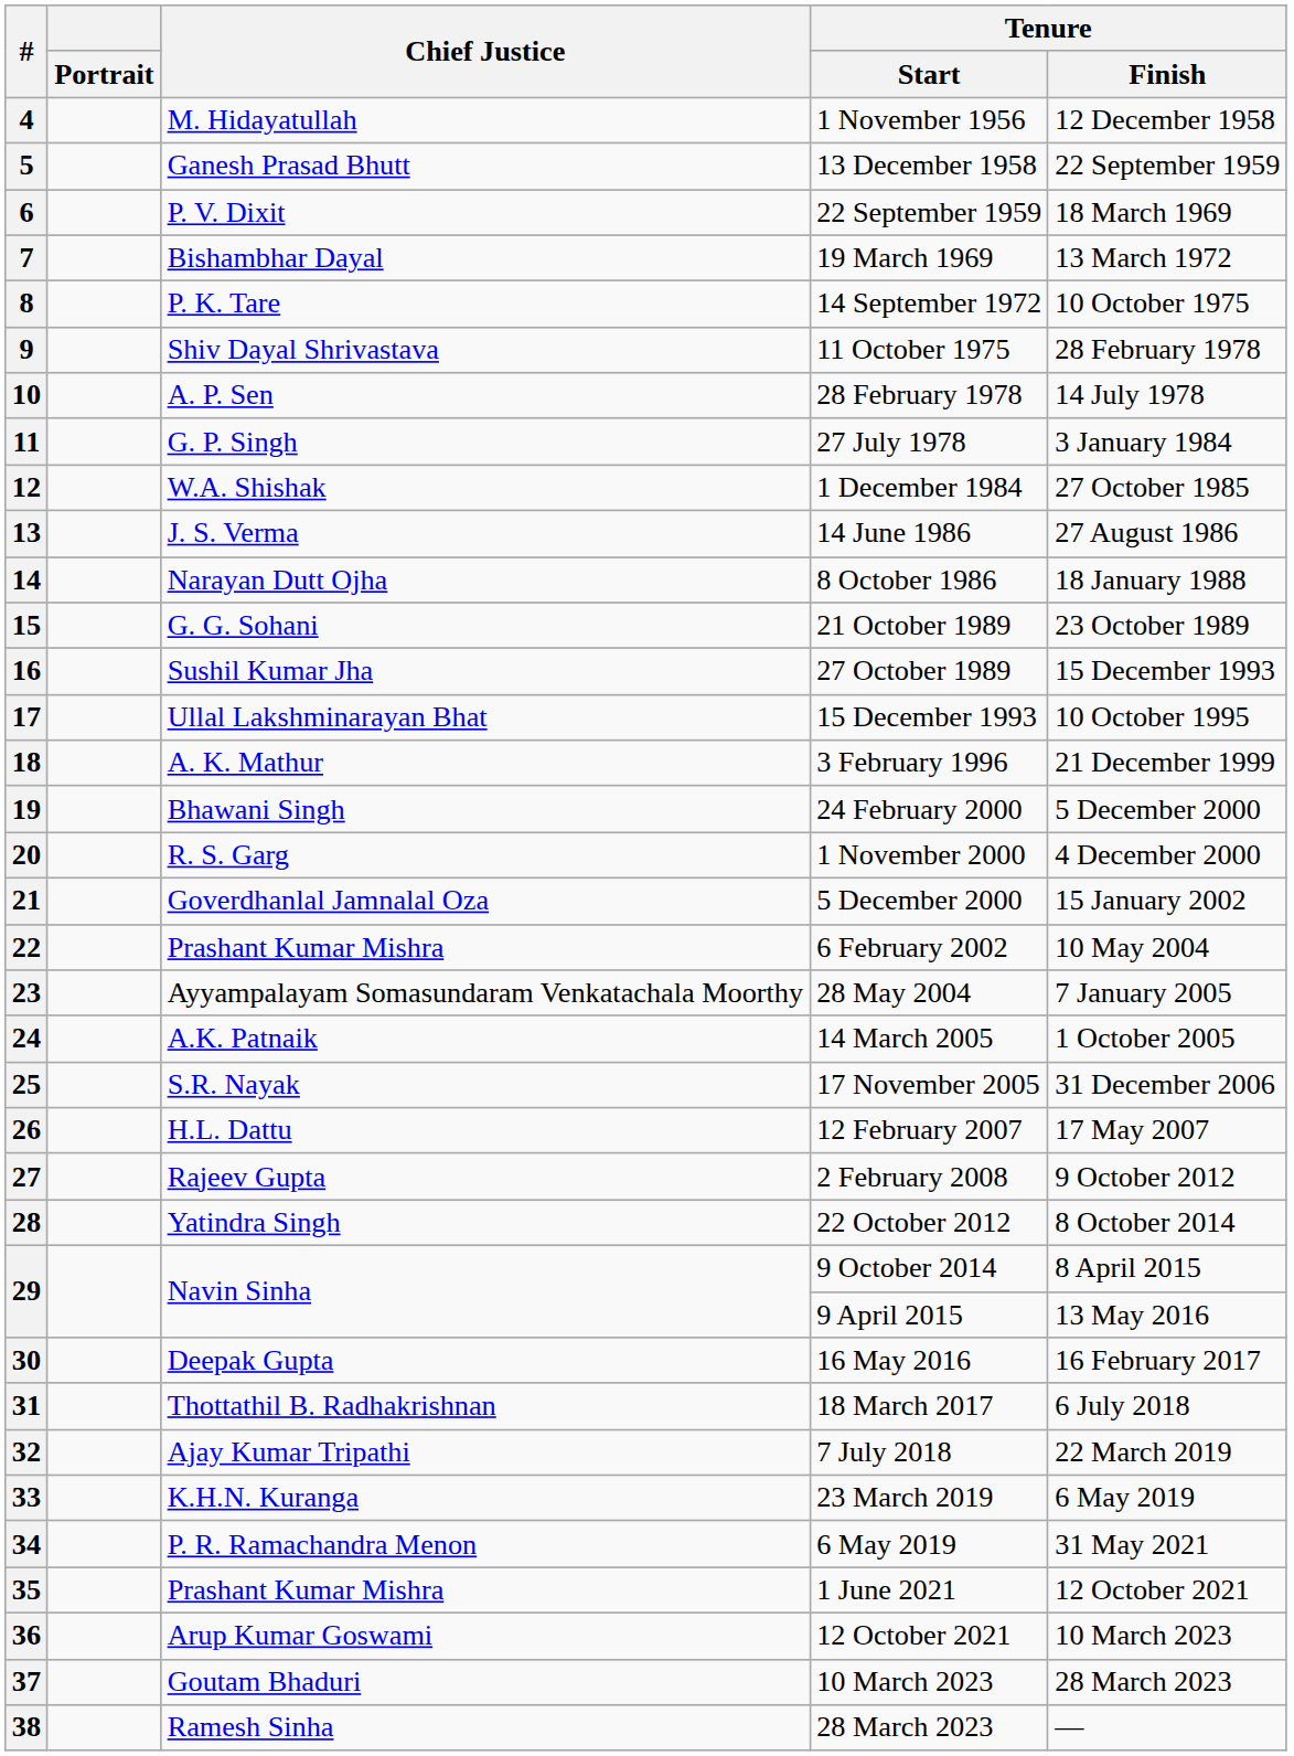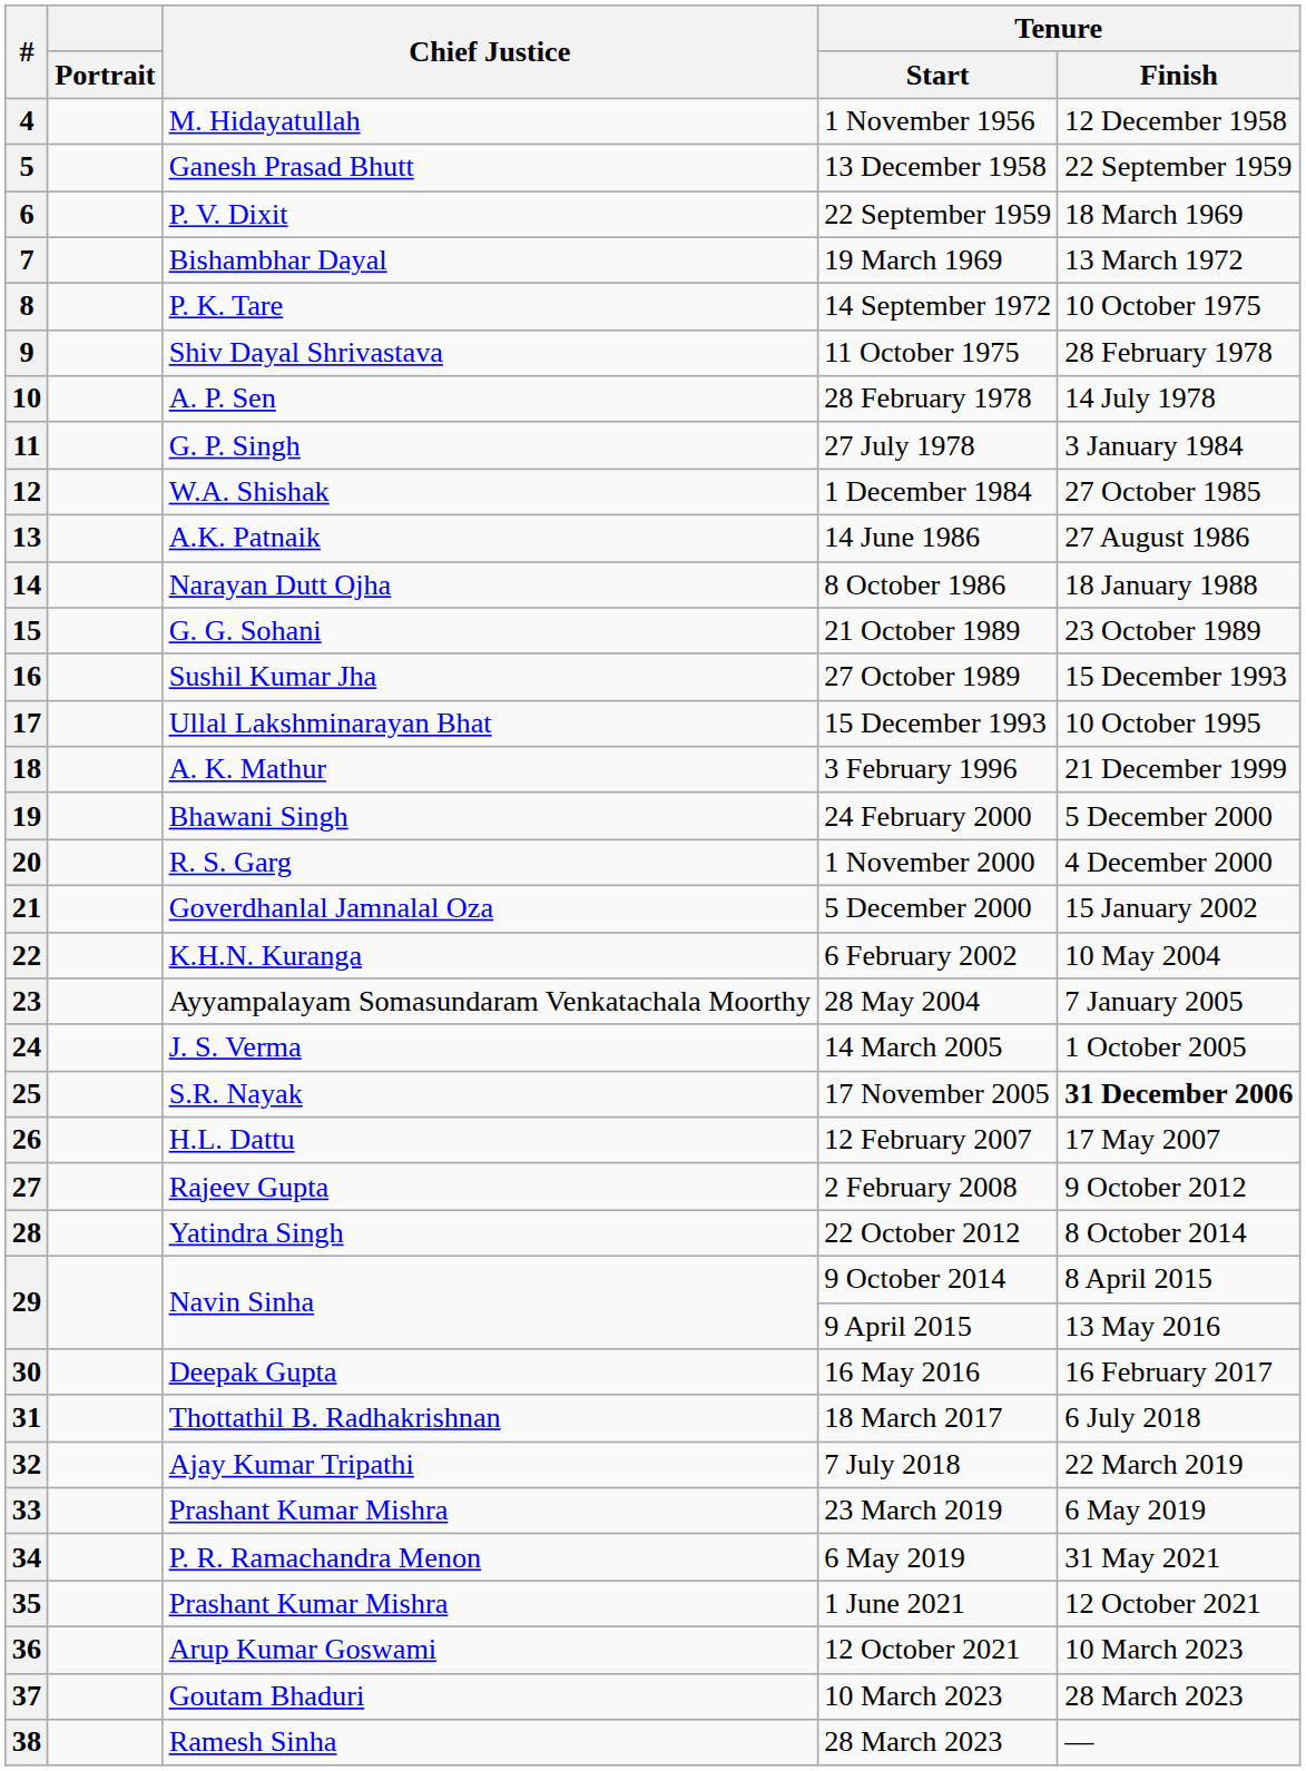13 | Chief Justice: J. S. Verma -> A.K. Patnaik
22 | Chief Justice: Prashant Kumar Mishra -> K.H.N. Kuranga
24 | Chief Justice: A.K. Patnaik -> J. S. Verma
25 | Tenure / Finish: normal -> bold
33 | Chief Justice: K.H.N. Kuranga -> Prashant Kumar Mishra
